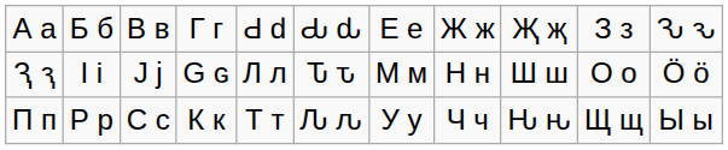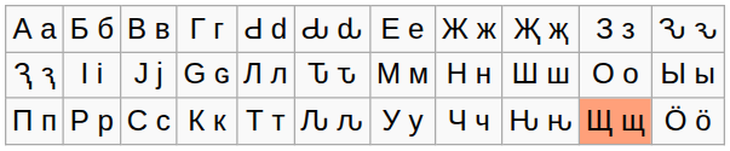Ԇ ԇ | column 11: Ӧ ӧ -> Ы ы
П п | column 10: no background -> lightsalmon background
П п | column 11: Ы ы -> Ӧ ӧ
